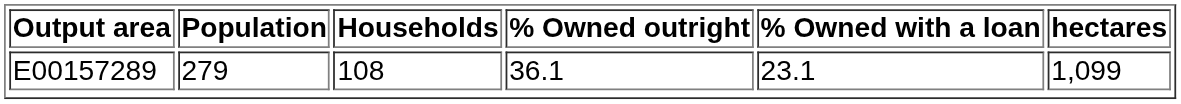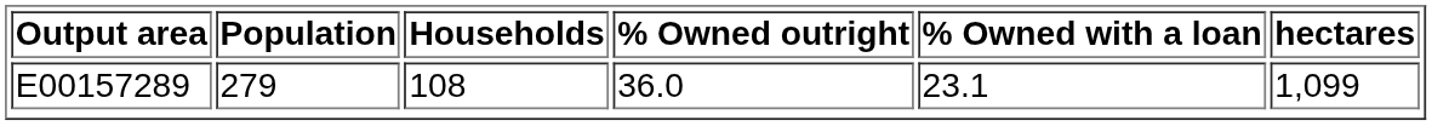E00157289 | % Owned outright: 36.1 -> 36.0
